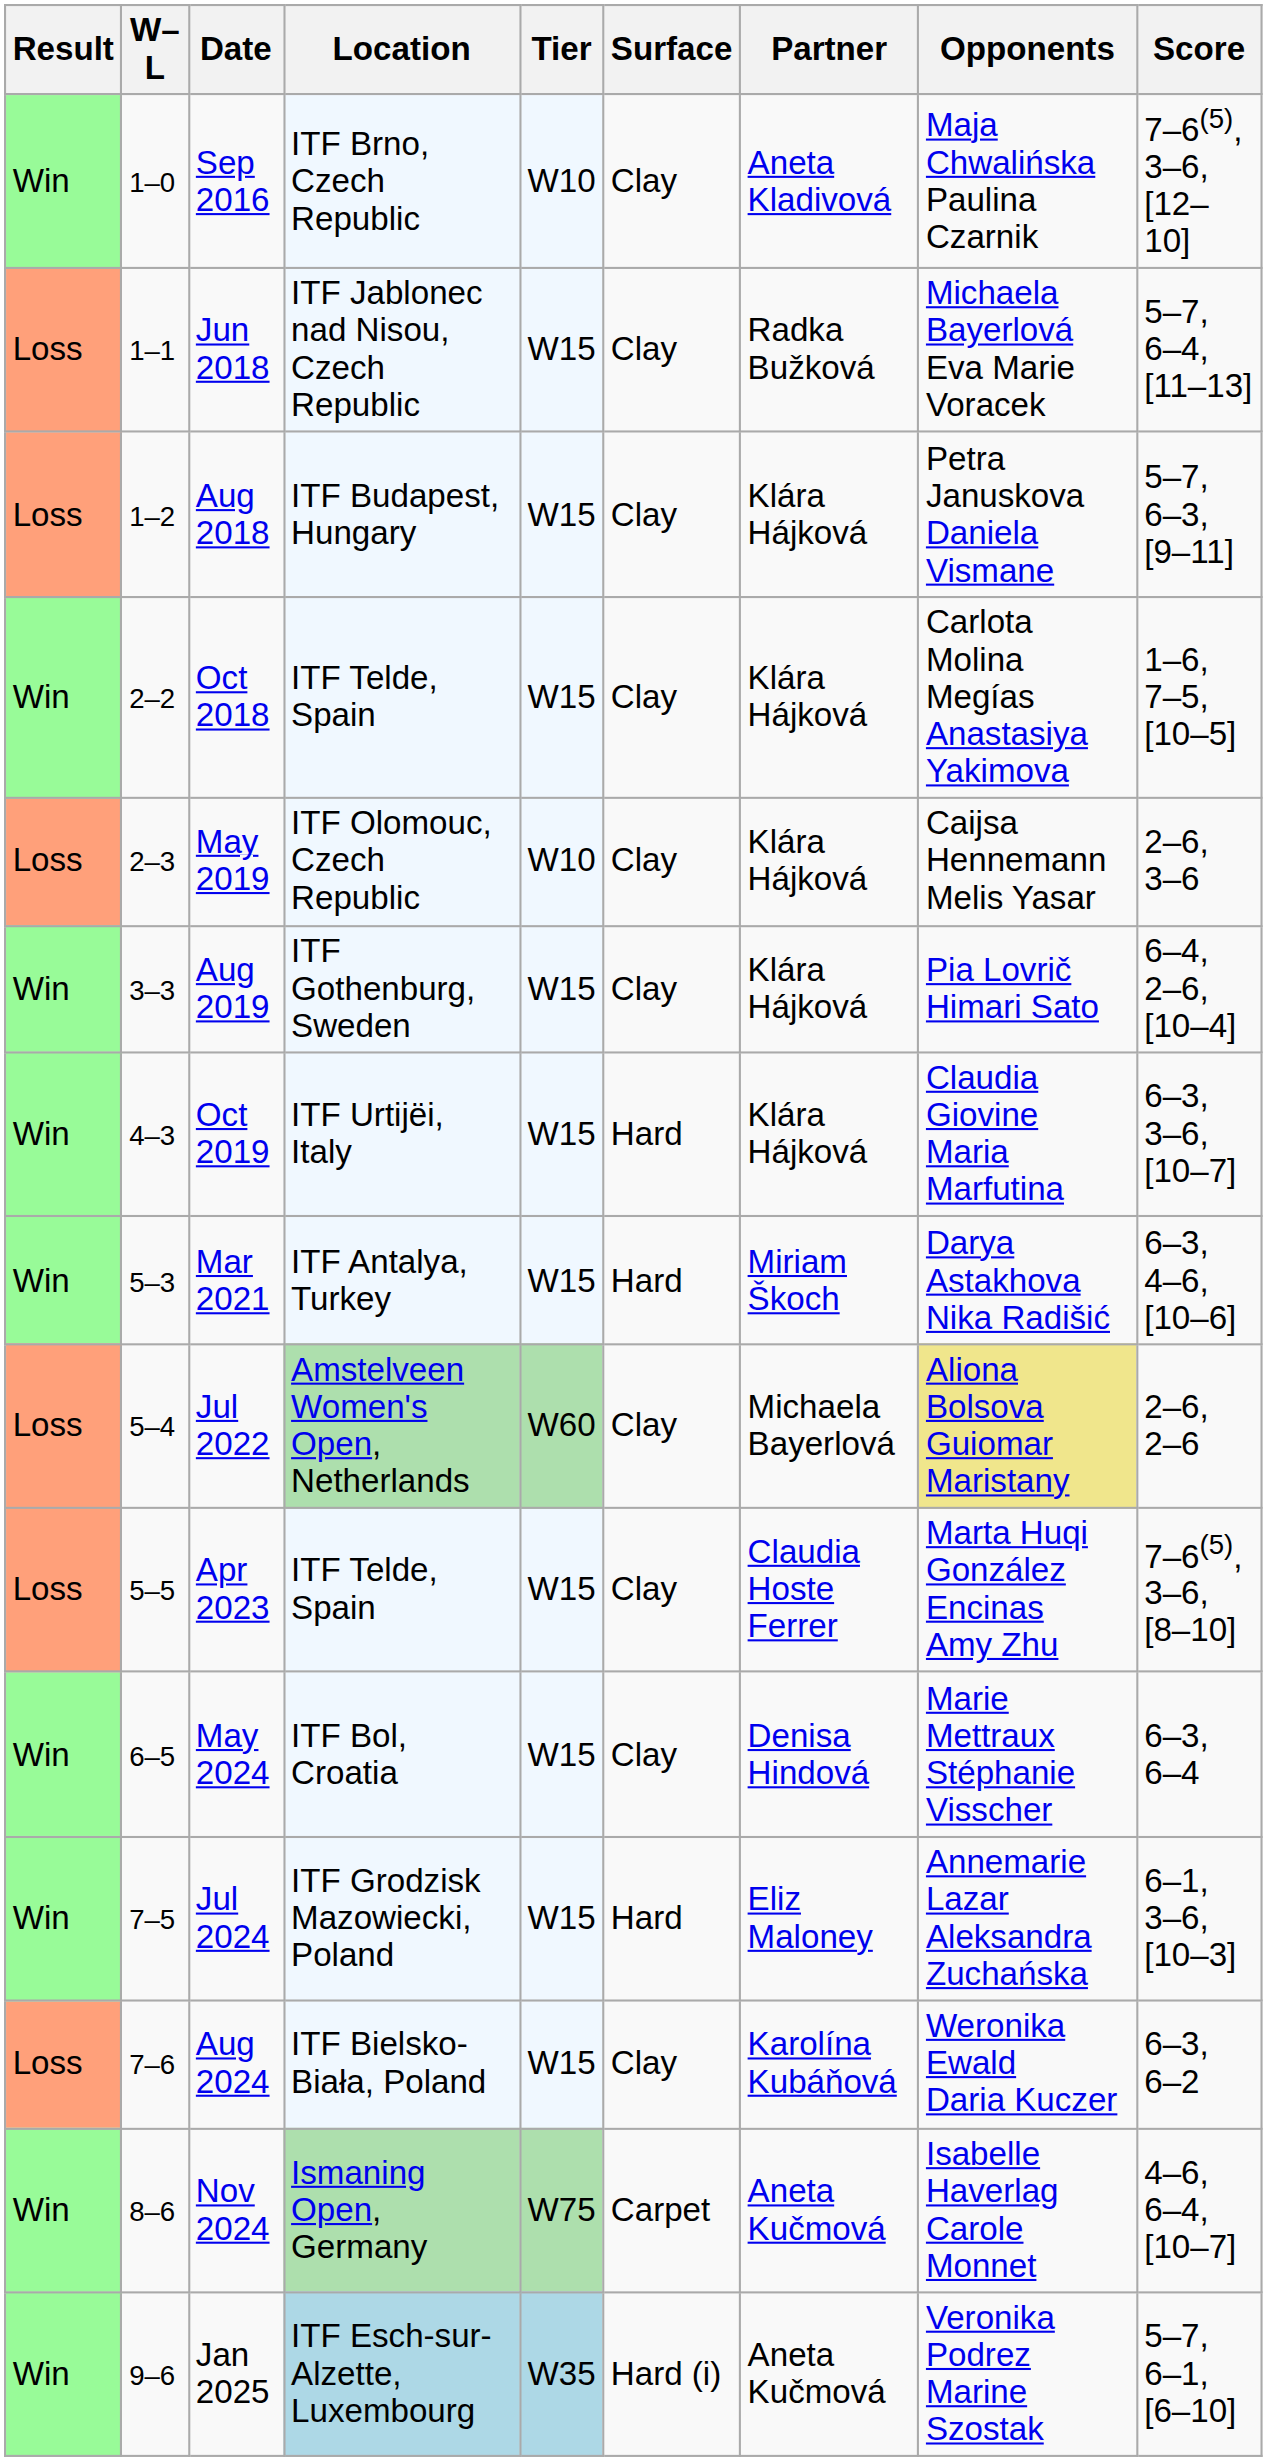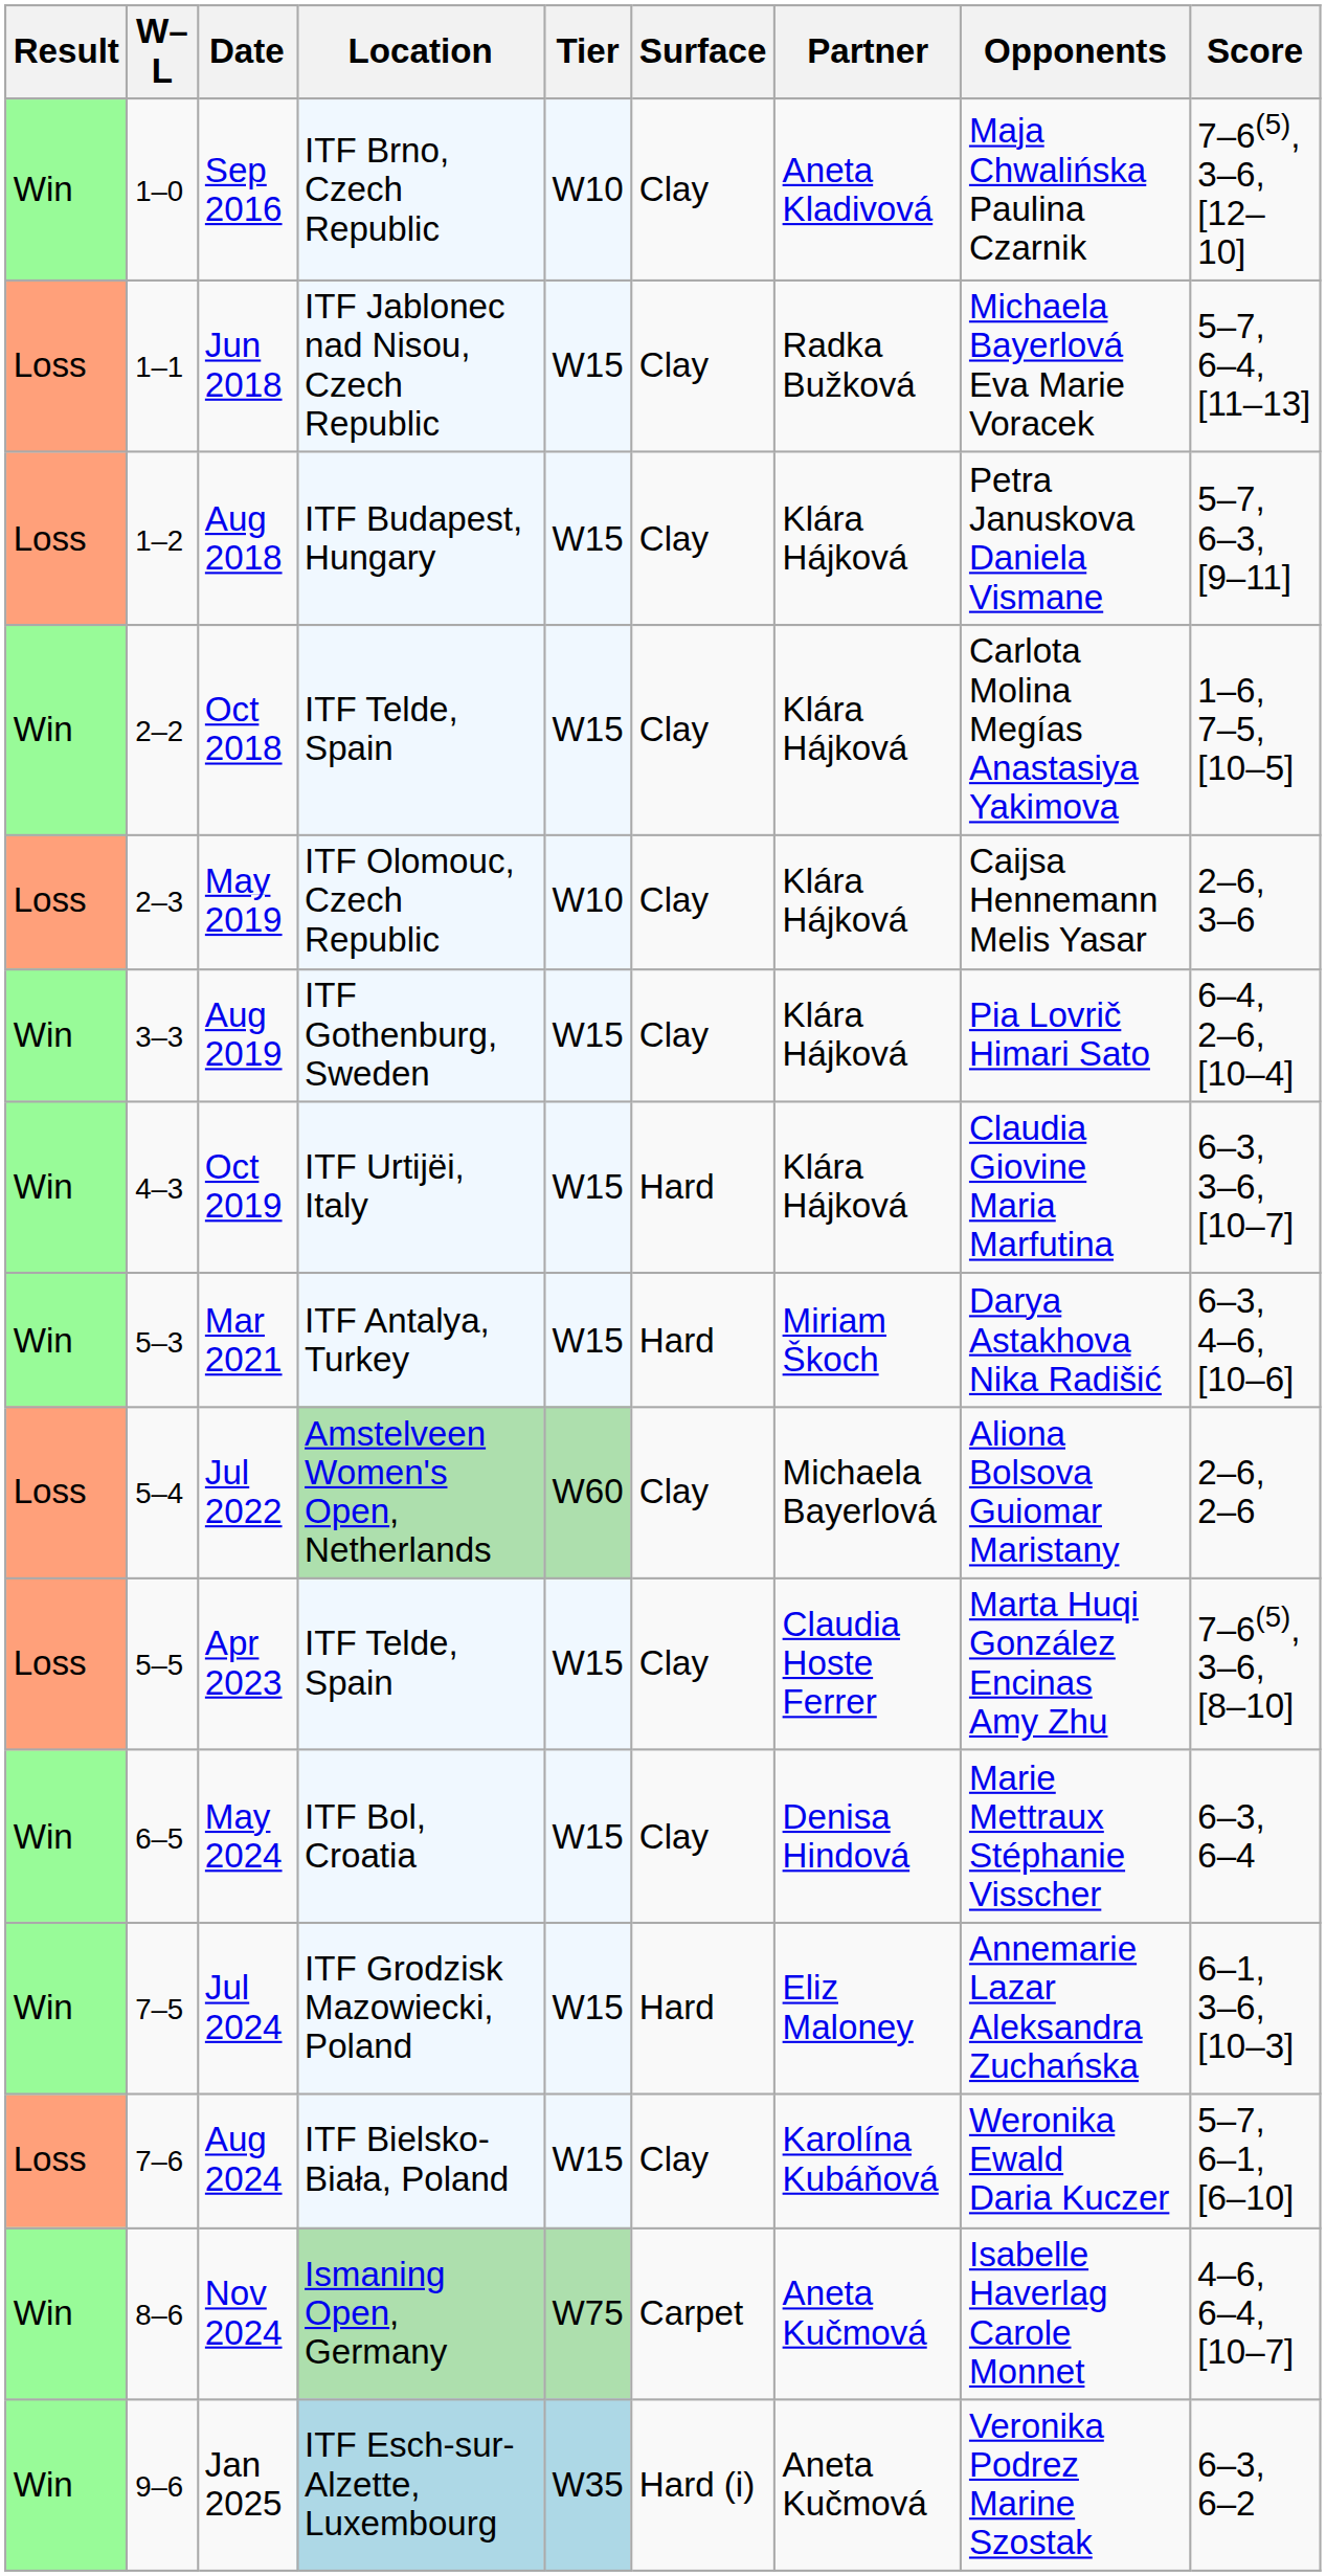Jul 2022 | Opponents: khaki background -> no background
Aug 2024 | Score: 6–3, 6–2 -> 5–7, 6–1, [6–10]
Jan 2025 | Score: 5–7, 6–1, [6–10] -> 6–3, 6–2
